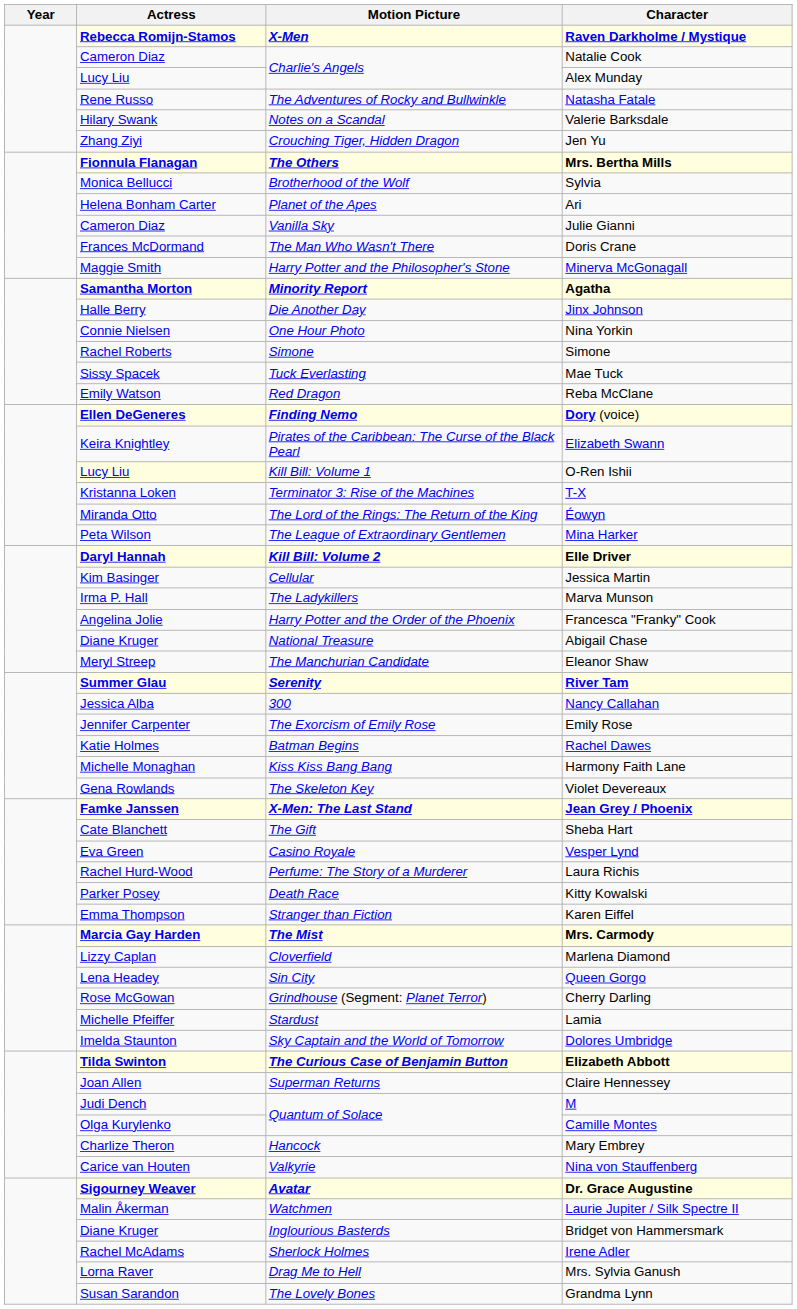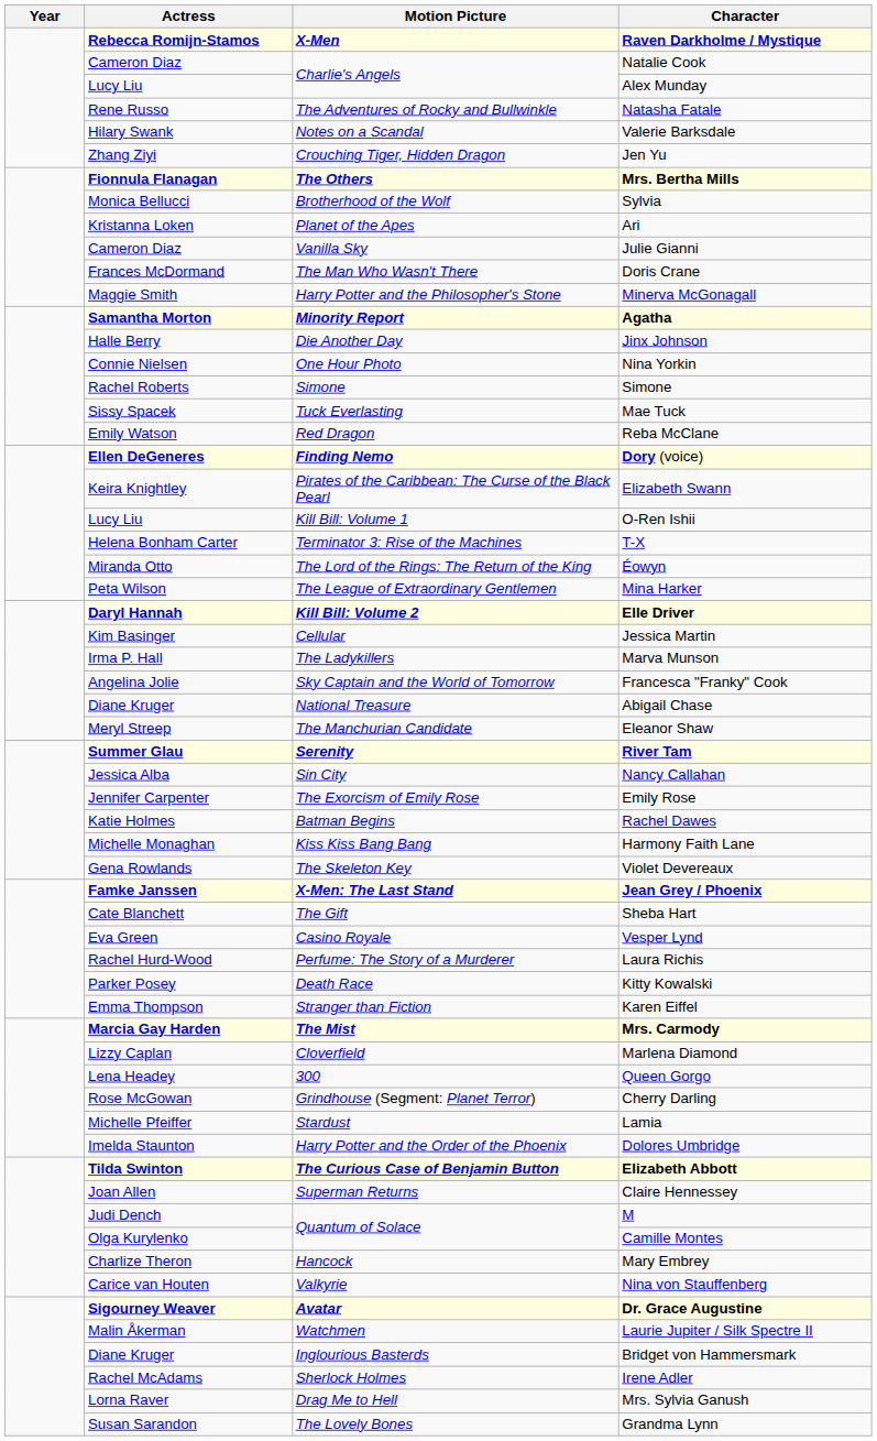Ari | Actress: Helena Bonham Carter -> Kristanna Loken
O-Ren Ishii | Actress: lightyellow background -> no background
T-X | Actress: Kristanna Loken -> Helena Bonham Carter
Francesca "Franky" Cook | Motion Picture: Harry Potter and the Order of the Phoenix -> Sky Captain and the World of Tomorrow
Nancy Callahan | Motion Picture: 300 -> Sin City
Queen Gorgo | Motion Picture: Sin City -> 300
Dolores Umbridge | Motion Picture: Sky Captain and the World of Tomorrow -> Harry Potter and the Order of the Phoenix
